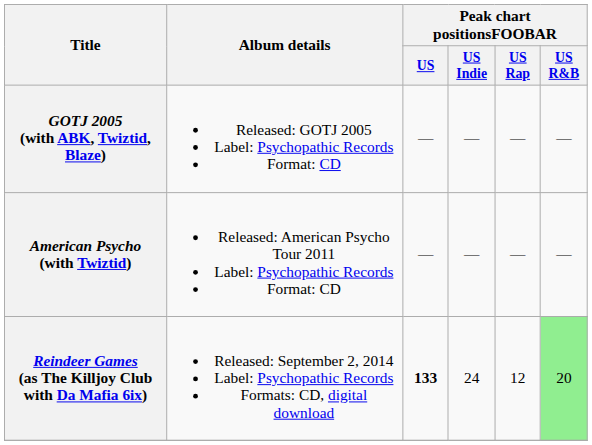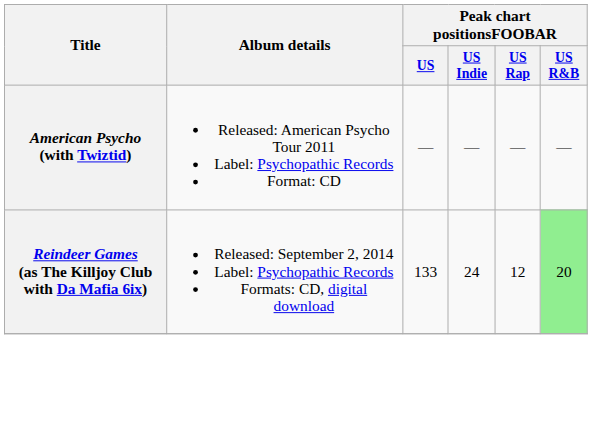- row: GOTJ 2005 (with ABK, Twiztid, Blaze) | Released: GOTJ 2005 Label: Psychopathic Records Format: CD | — | — | — | —
Reindeer Games (as The Killjoy Club with Da Mafia 6ix) | Peak chart positionsFOOBAR / US: bold -> normal
